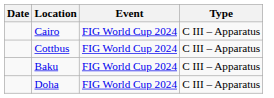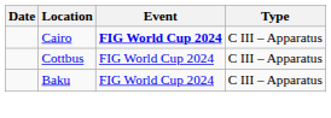Cairo | Event: normal -> bold
- row: Doha | FIG World Cup 2024 | C III – Apparatus
